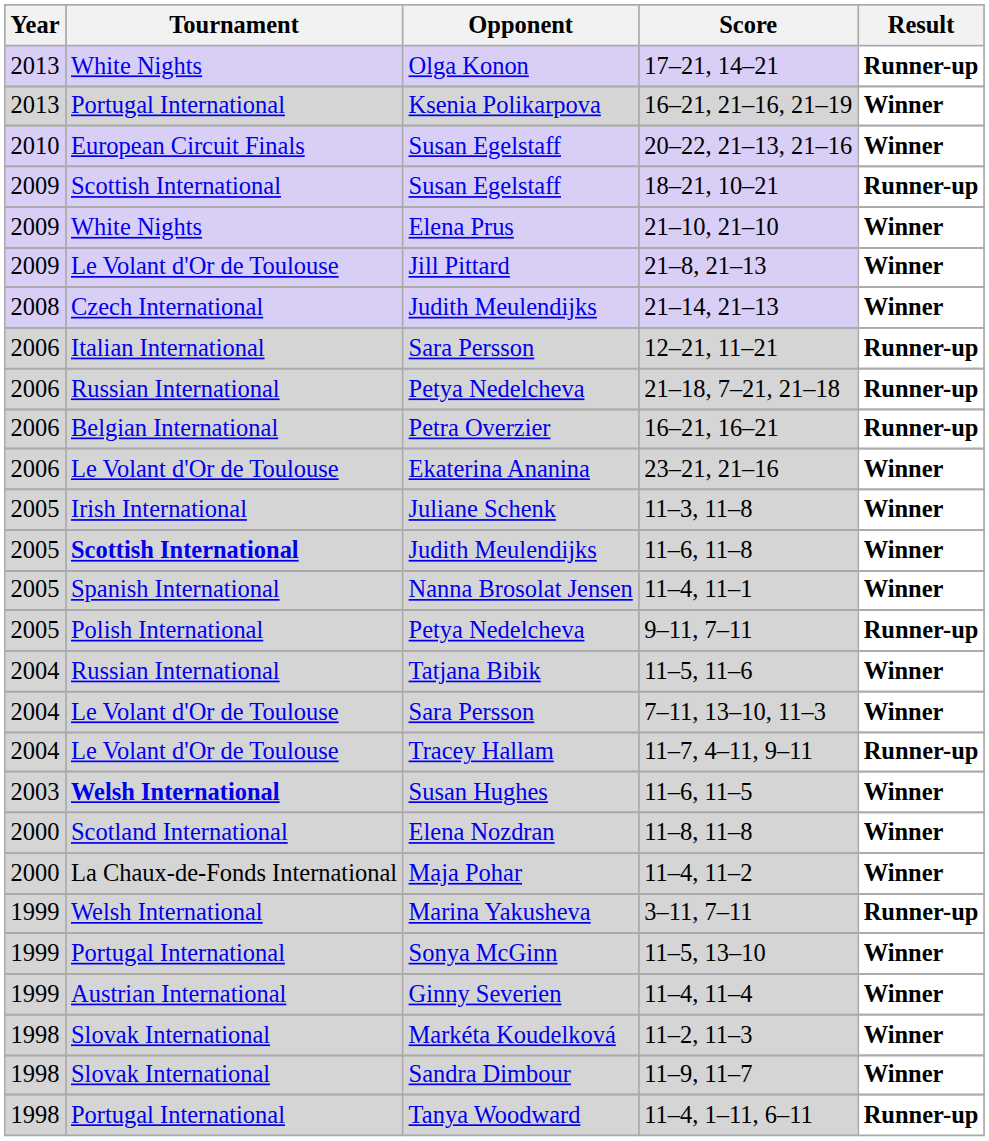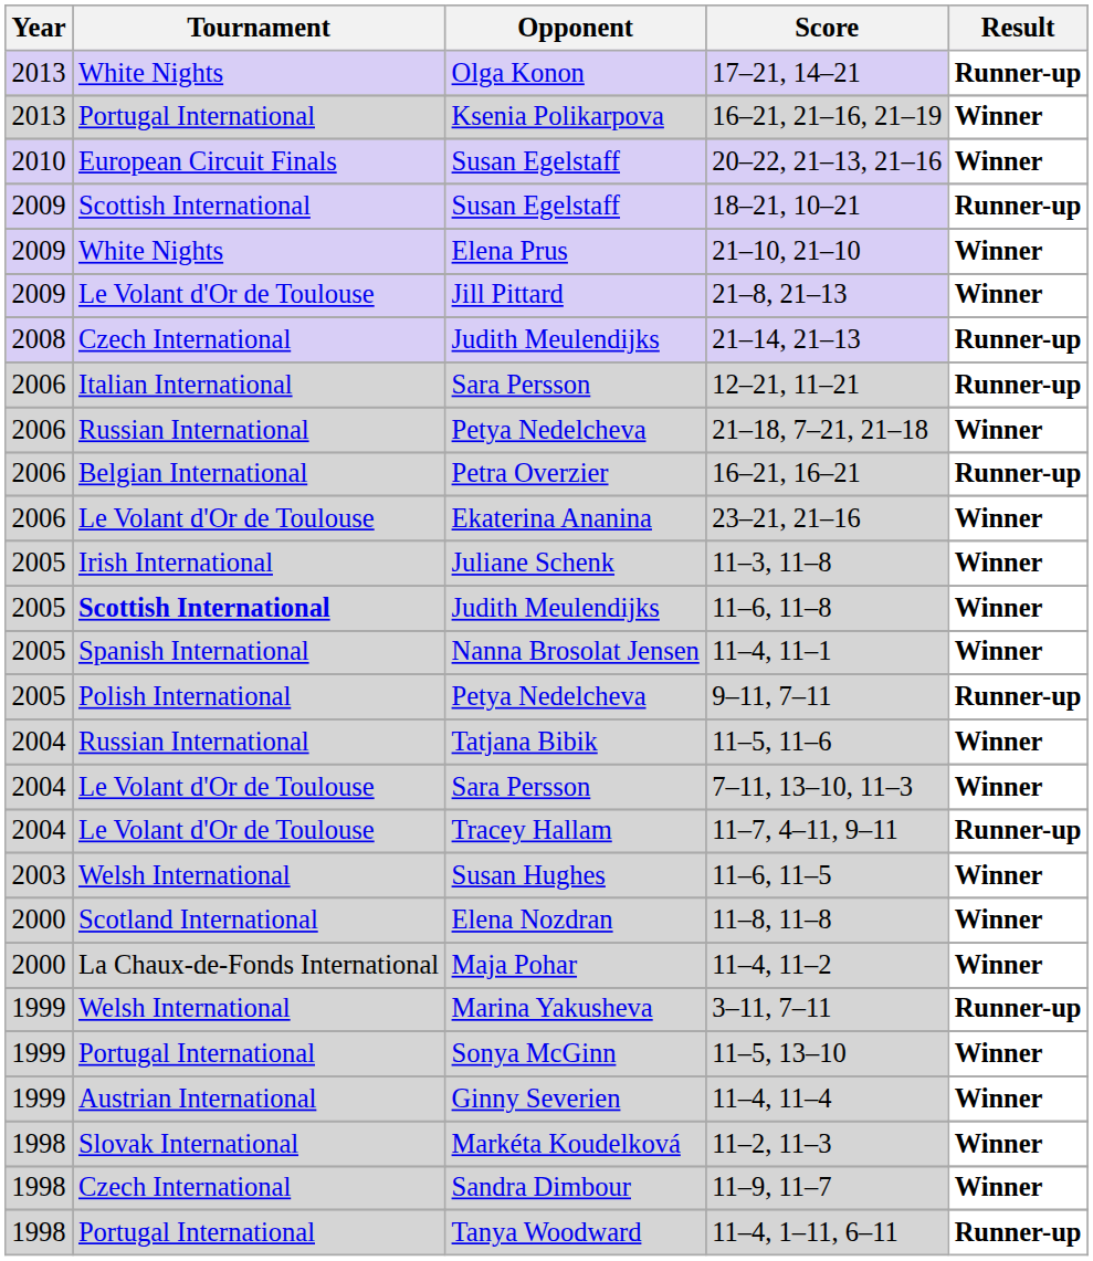21–14, 21–13 | Result: Winner -> Runner-up
21–18, 7–21, 21–18 | Result: Runner-up -> Winner
11–6, 11–5 | Tournament: bold -> normal
11–9, 11–7 | Tournament: Slovak International -> Czech International
